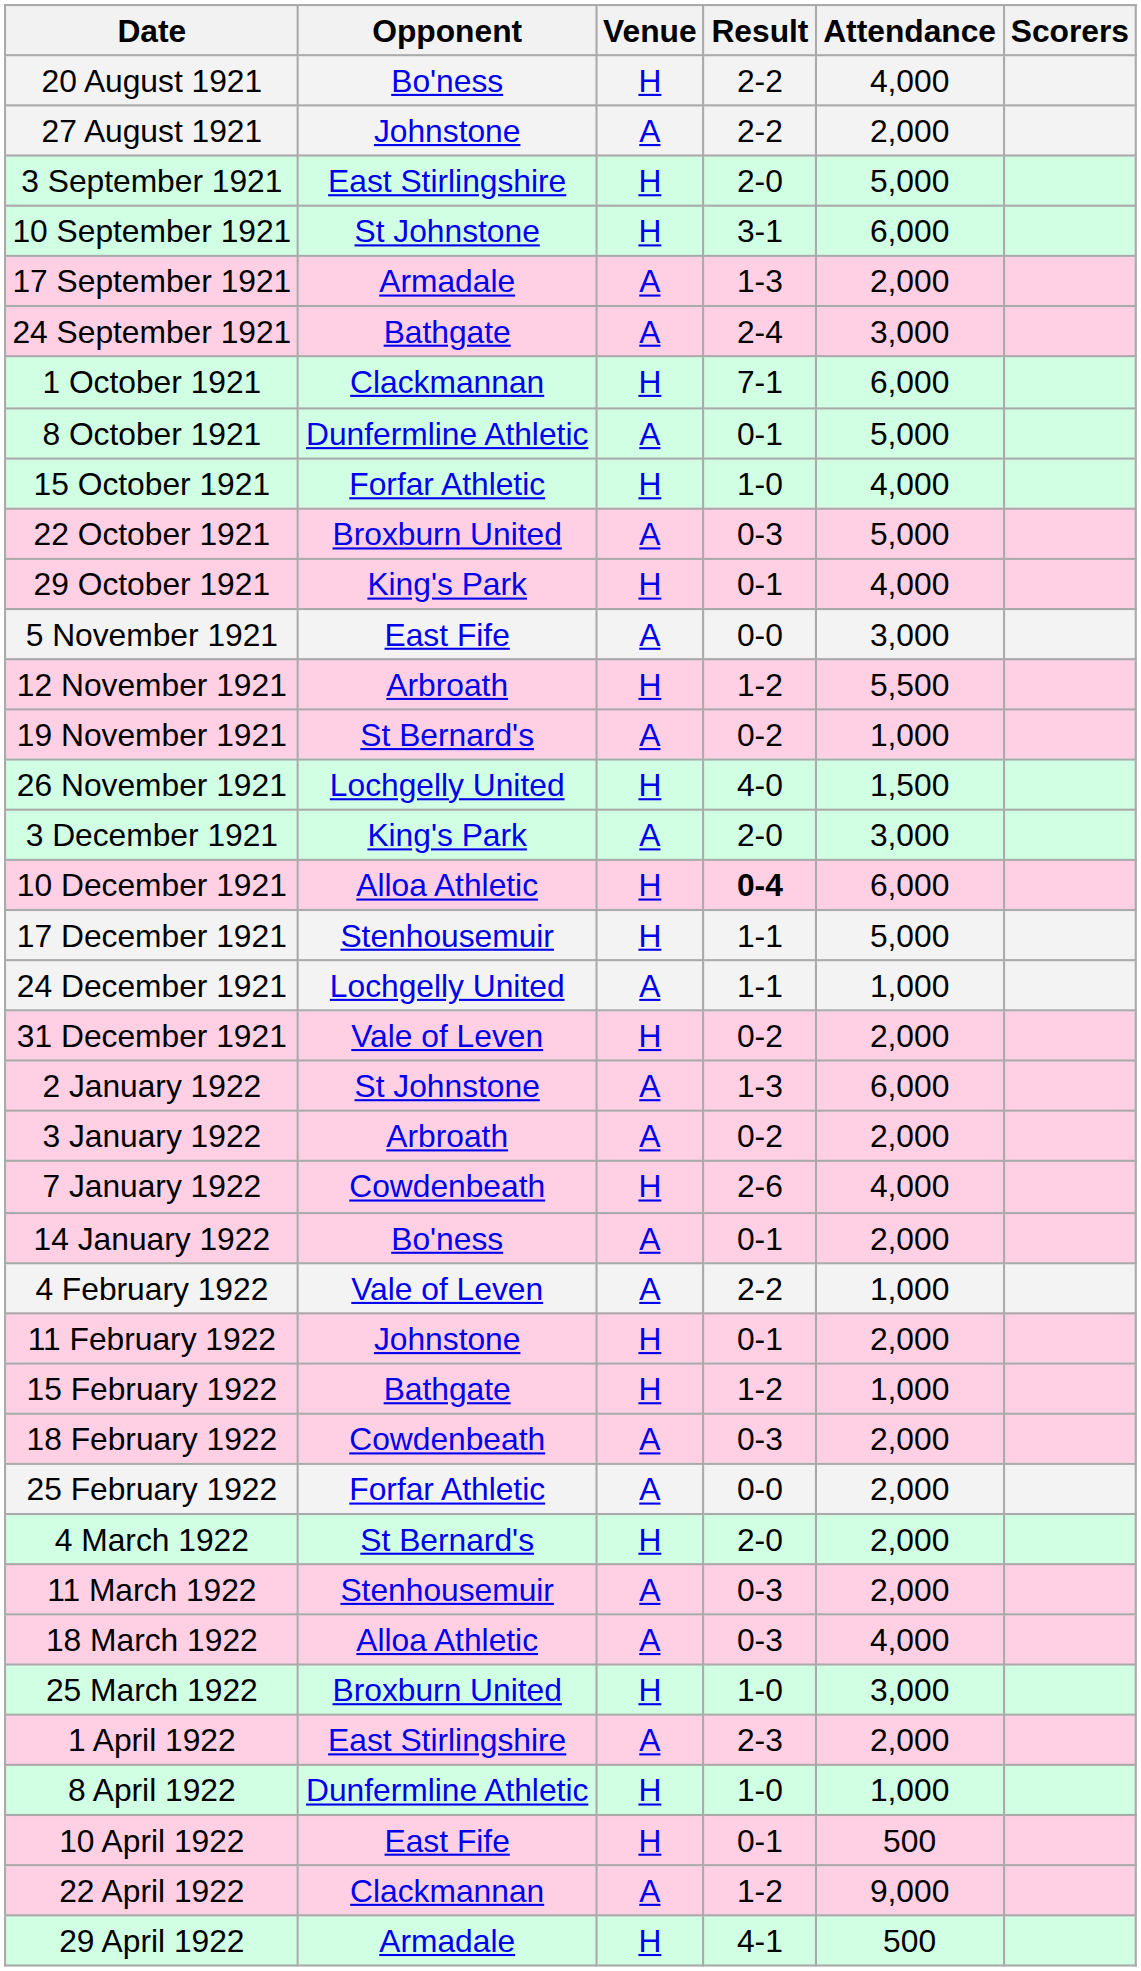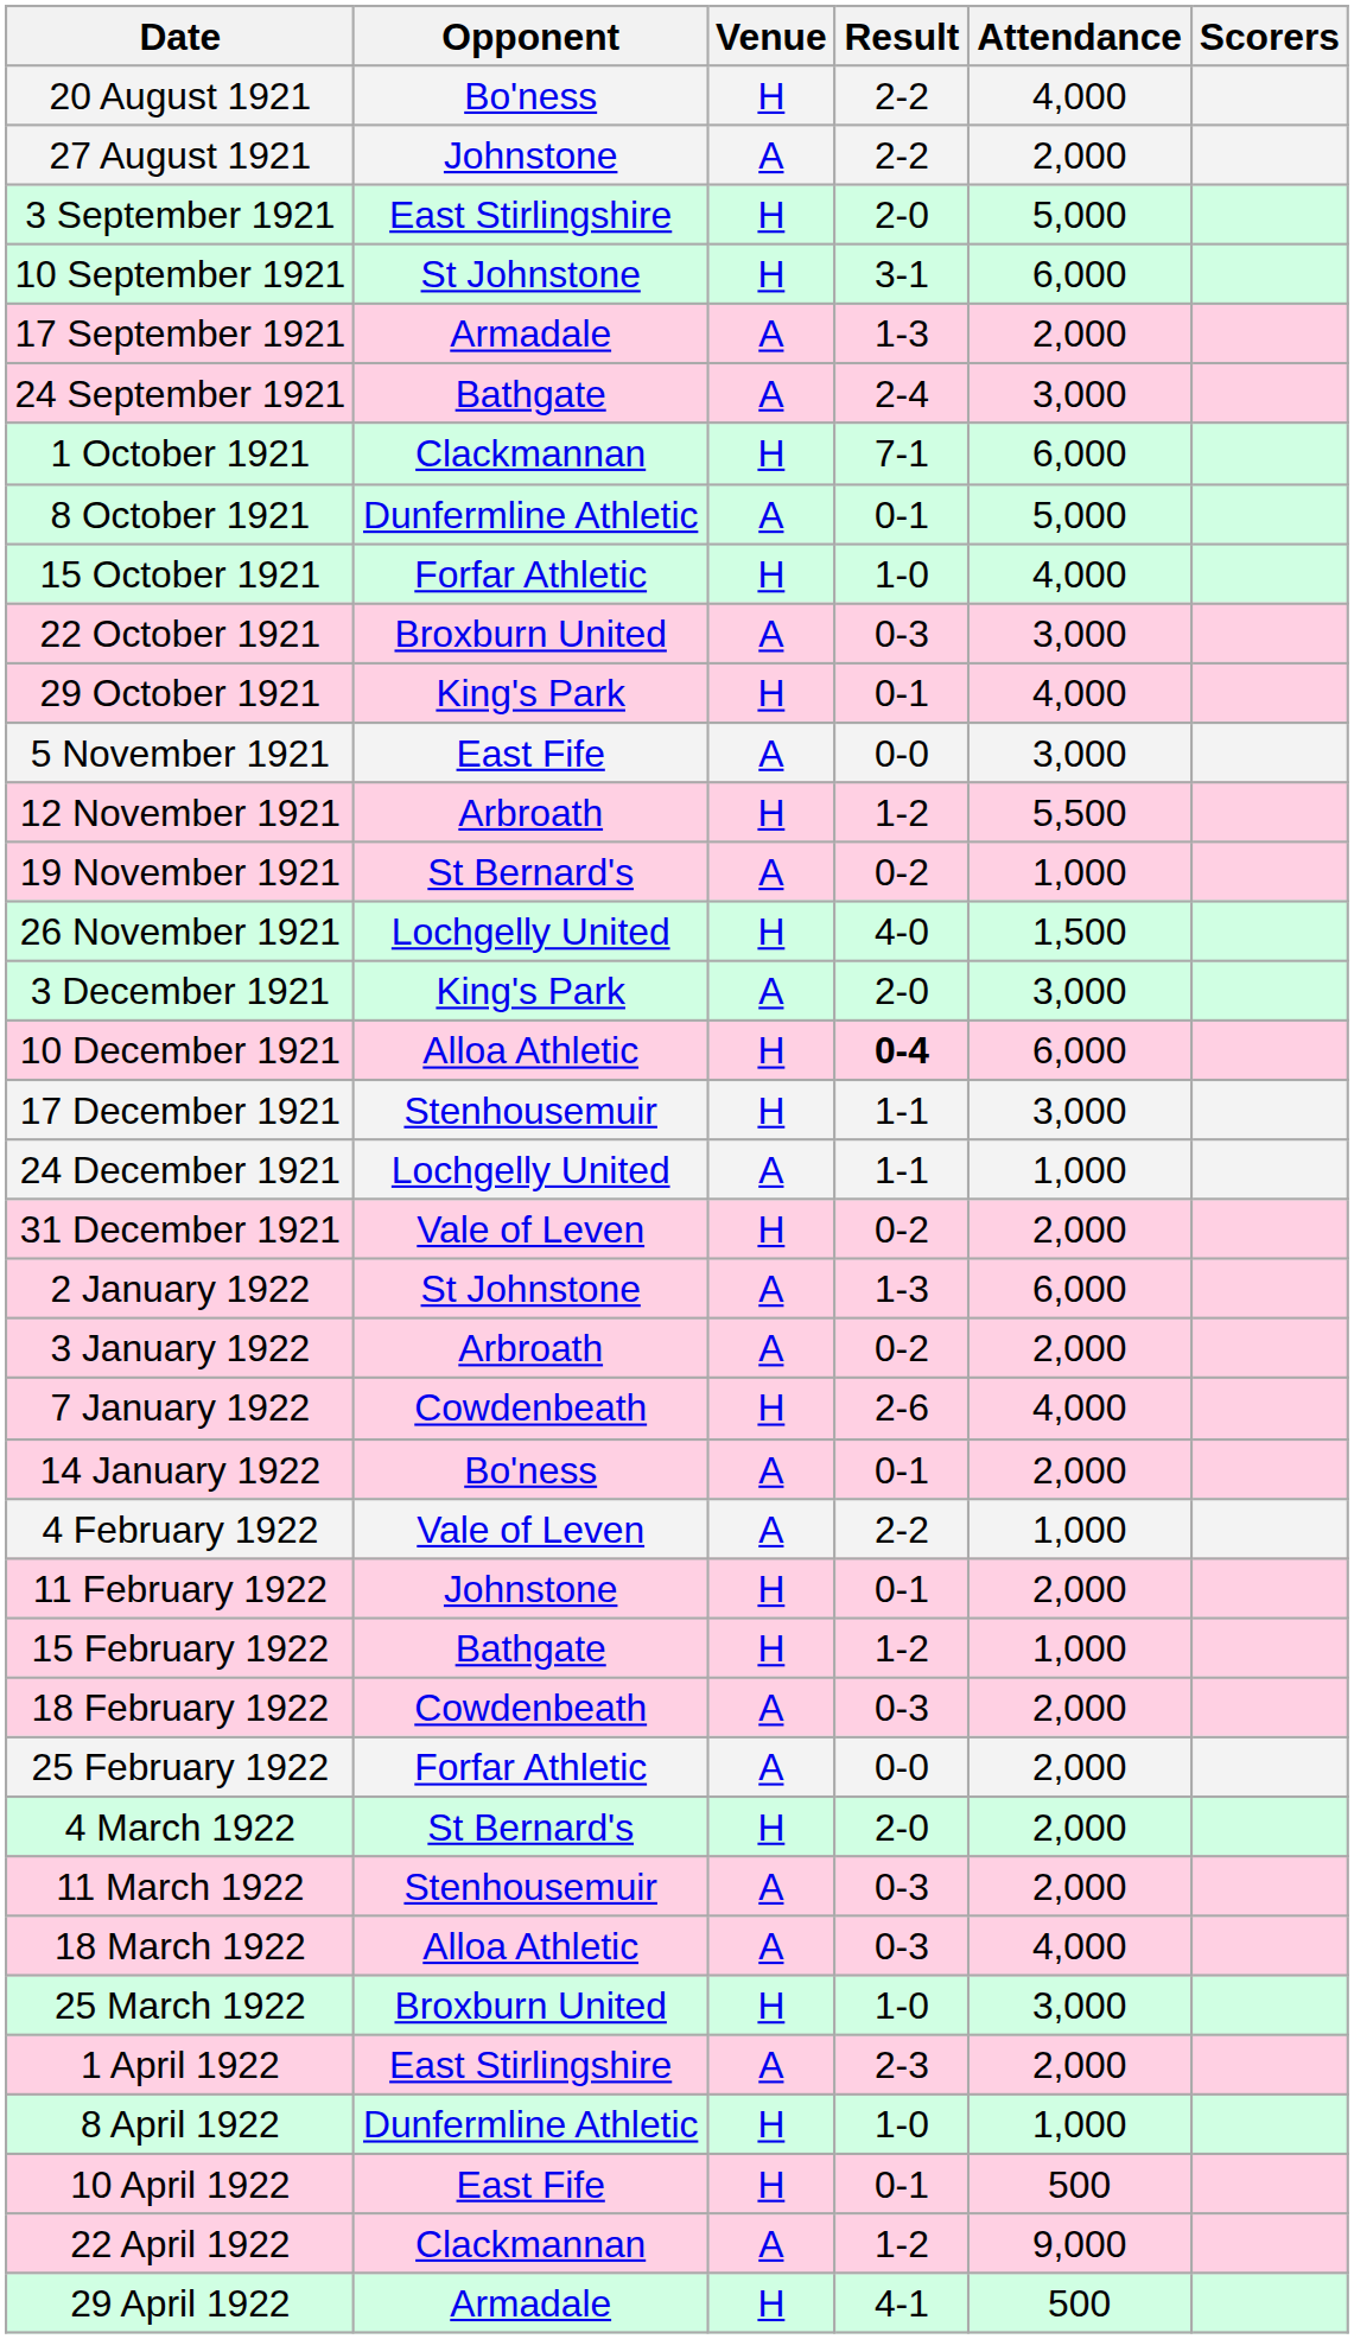22 October 1921 | Attendance: 5,000 -> 3,000
17 December 1921 | Attendance: 5,000 -> 3,000
